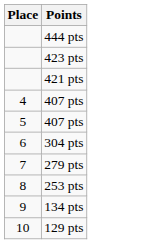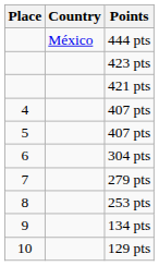+ column: Country | México
